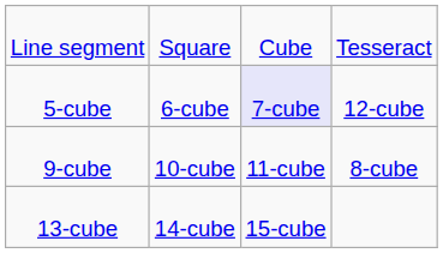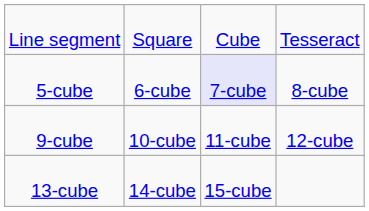5-cube | column 4: 12-cube -> 8-cube
9-cube | column 4: 8-cube -> 12-cube
